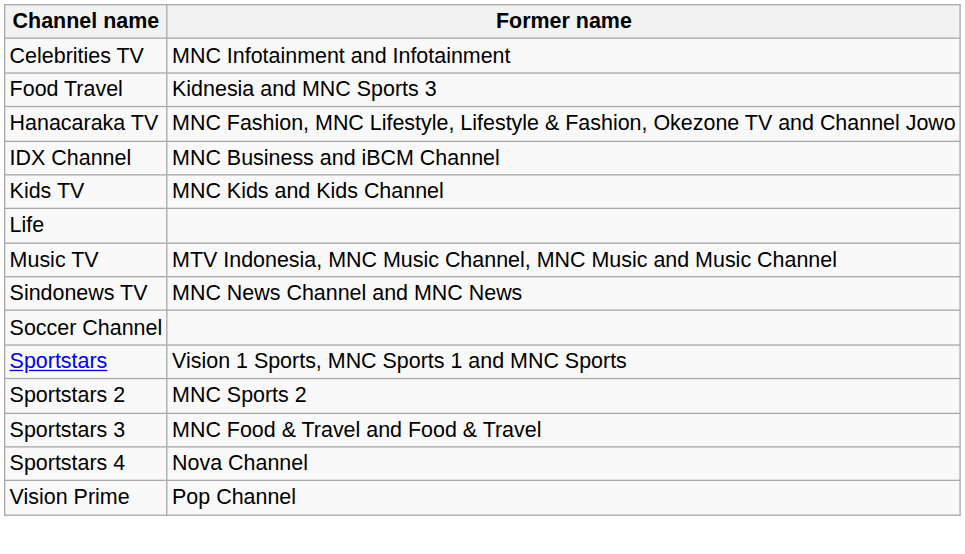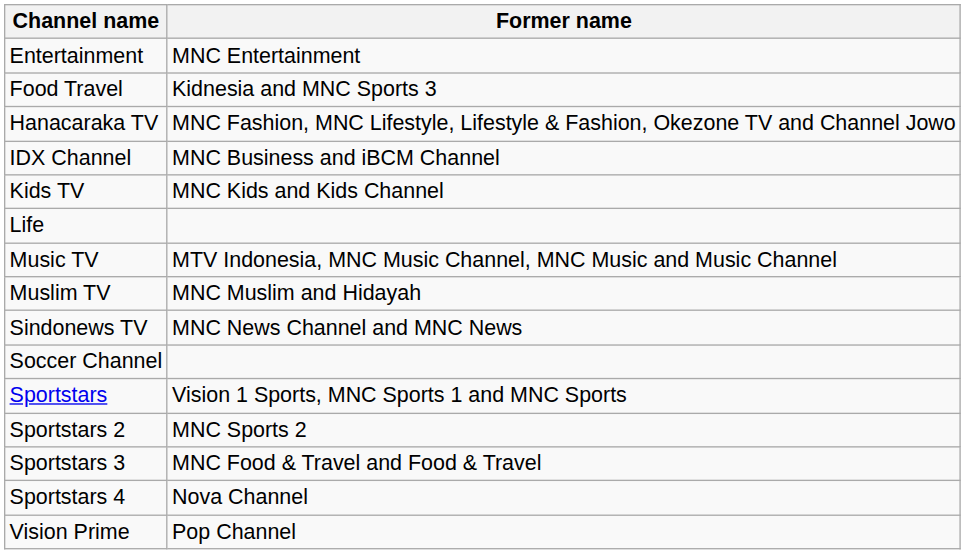- row: Celebrities TV | MNC Infotainment and Infotainment
+ row: Entertainment | MNC Entertainment
+ row: Muslim TV | MNC Muslim and Hidayah
